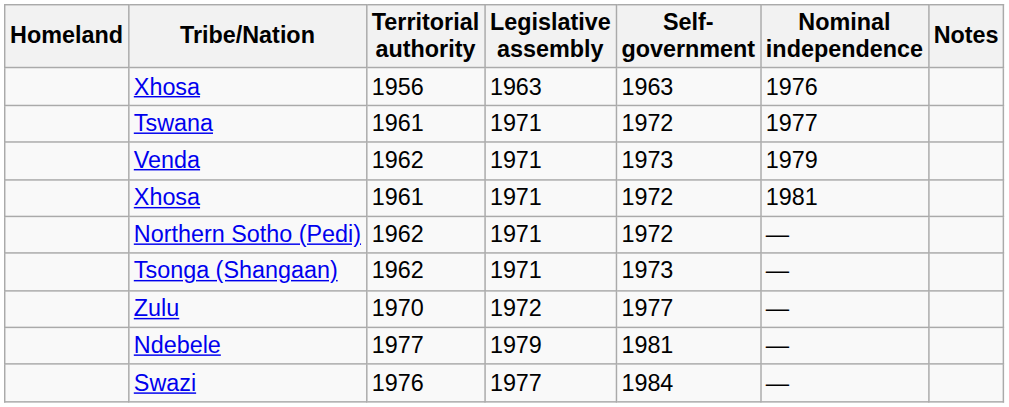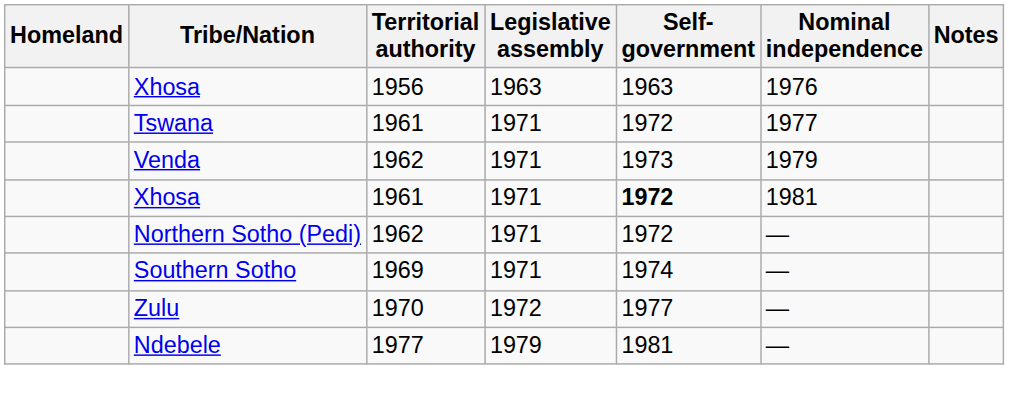Xhosa / 1961 | Self- government: normal -> bold
- row: Tsonga (Shangaan) | 1962 | 1971 | 1973 | —
+ row: Southern Sotho | 1969 | 1971 | 1974 | —
- row: Swazi | 1976 | 1977 | 1984 | —
